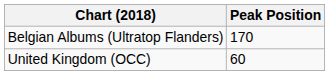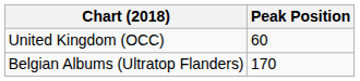rows swapped: United Kingdom (OCC) <-> Belgian Albums (Ultratop Flanders)
